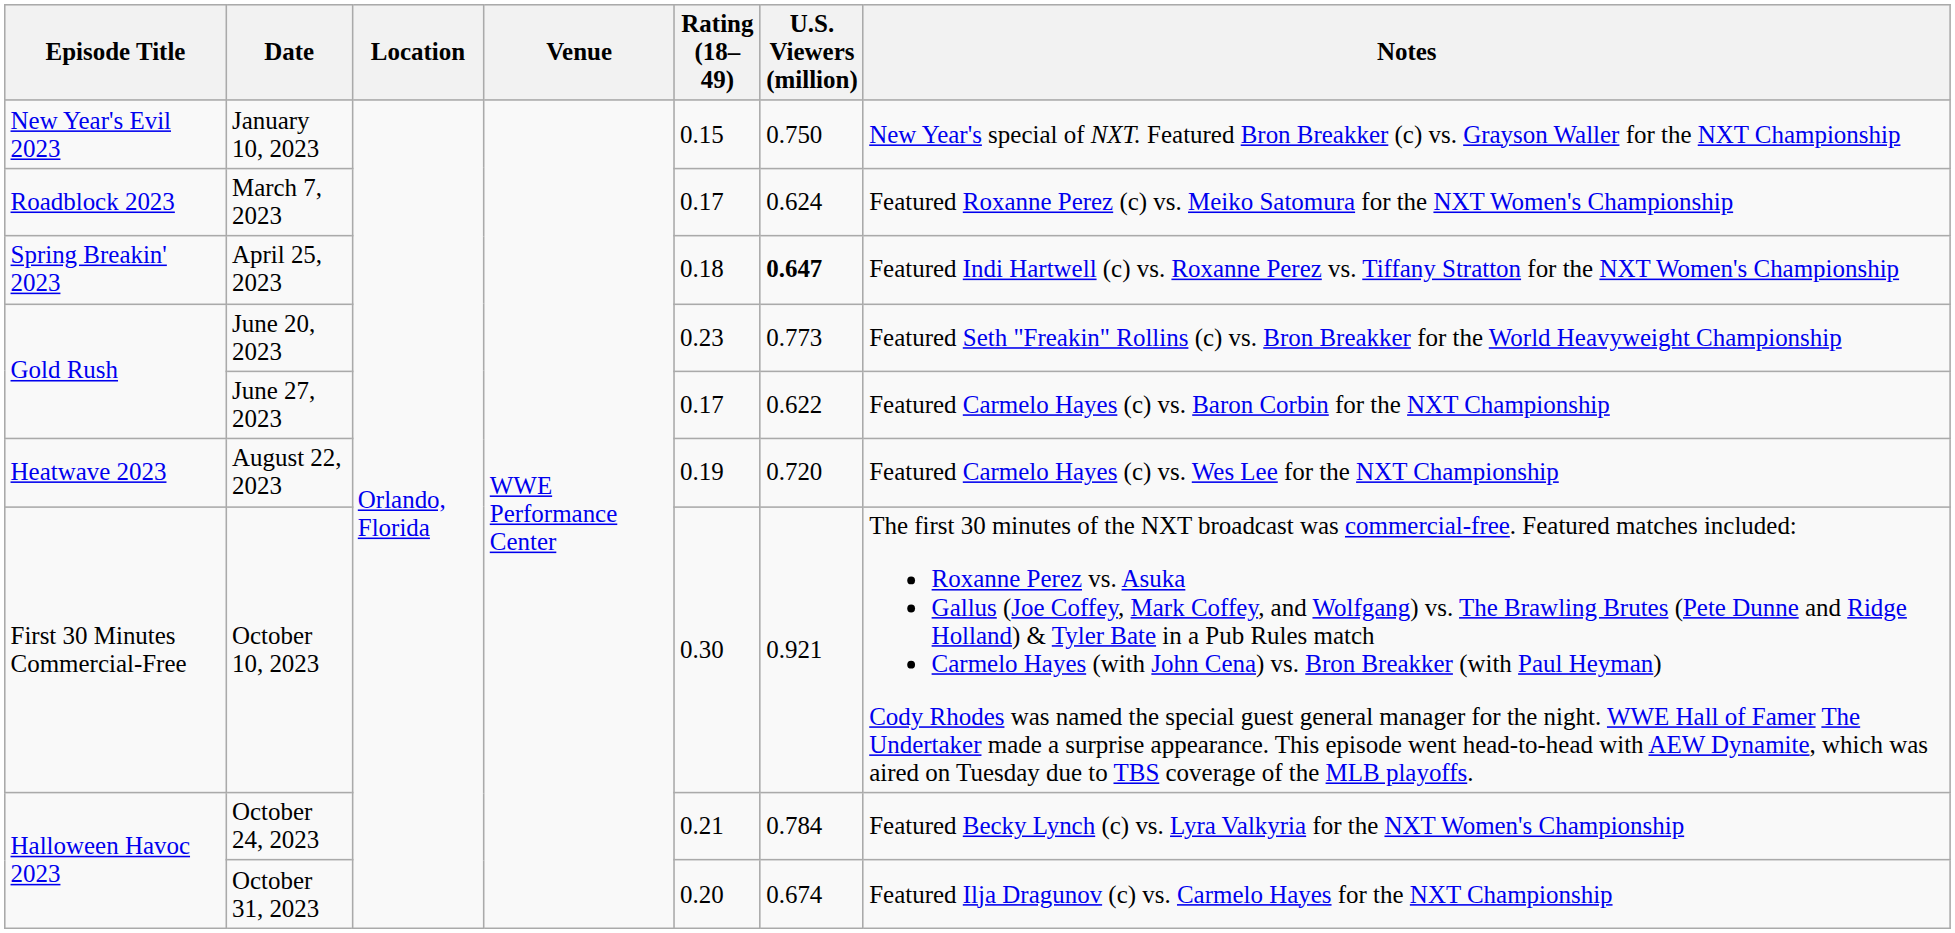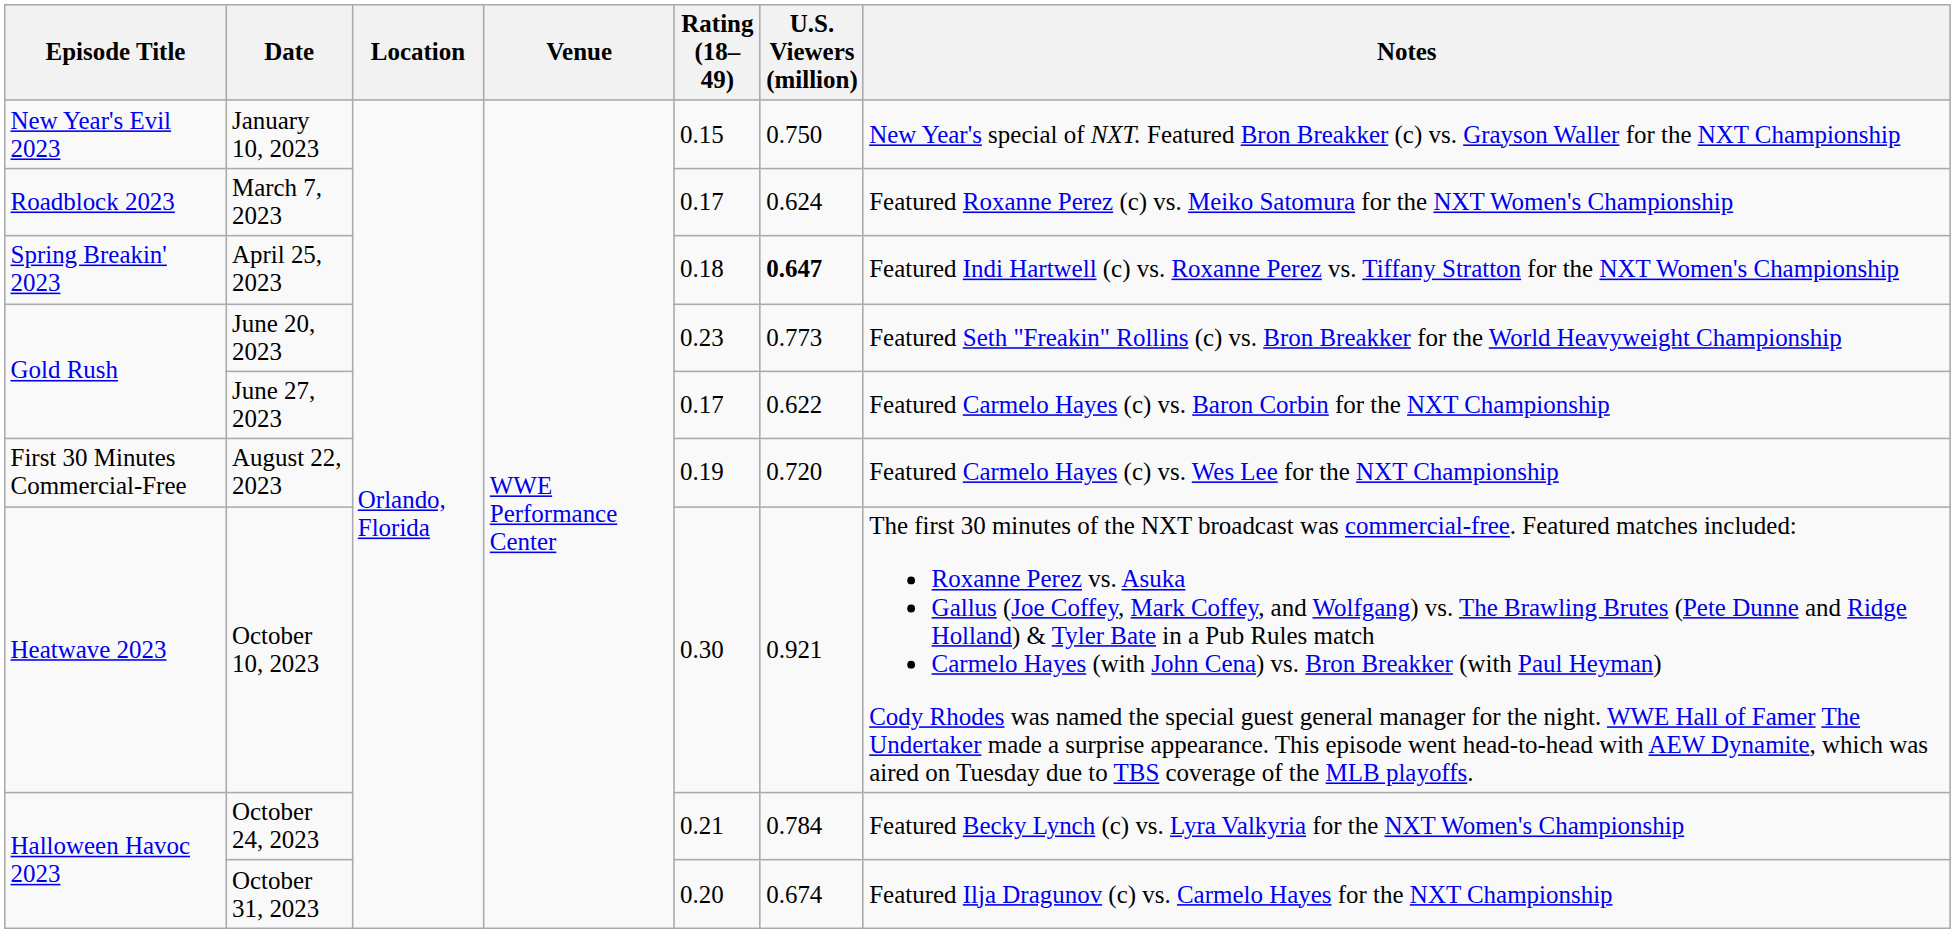August 22, 2023 | Episode Title: Heatwave 2023 -> First 30 Minutes Commercial-Free
October 10, 2023 | Episode Title: First 30 Minutes Commercial-Free -> Heatwave 2023
